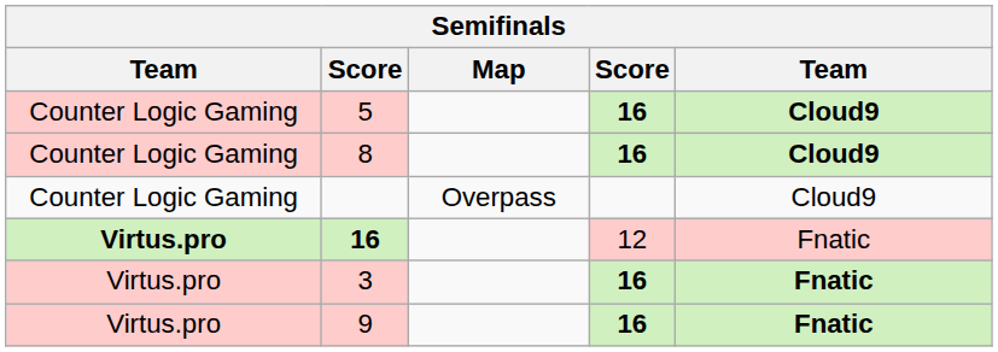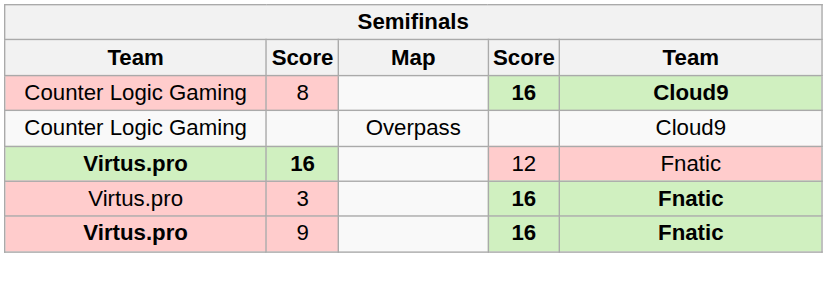- row: Counter Logic Gaming | 5 | 16 | Cloud9
9 | column 1: normal -> bold
